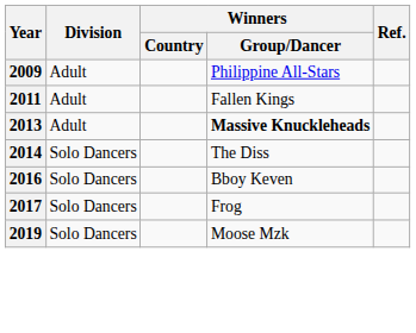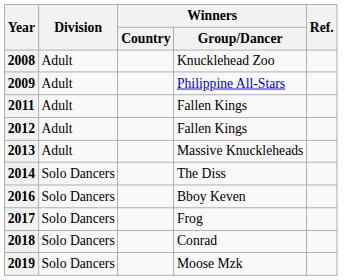+ row: 2008 | Adult | Knucklehead Zoo
+ row: 2012 | Adult | Fallen Kings
2013 | Winners / Group/Dancer: bold -> normal
+ row: 2018 | Solo Dancers | Conrad
